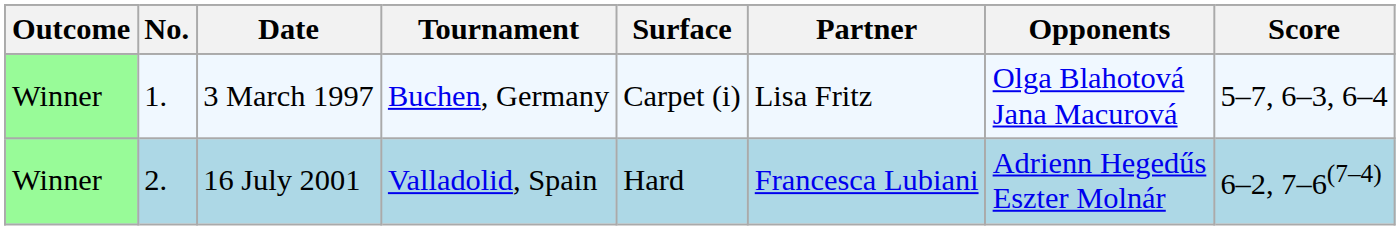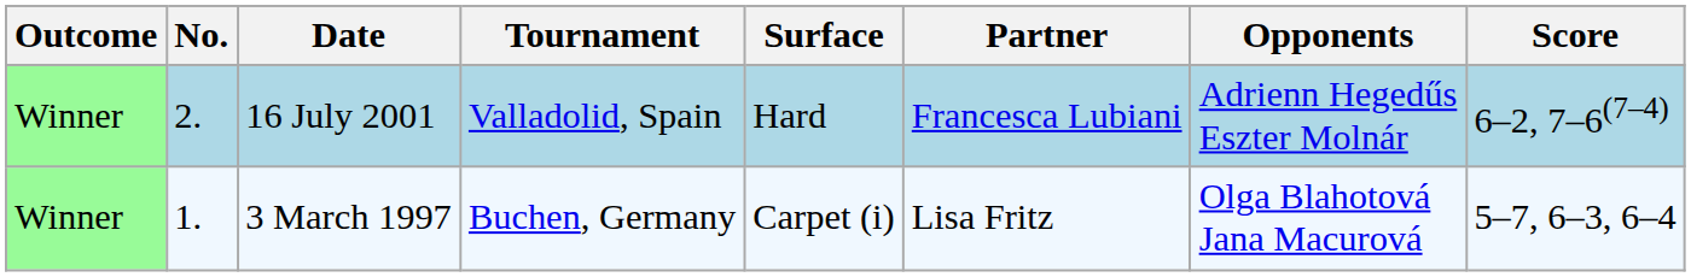rows swapped: 3 March 1997 <-> 16 July 2001
